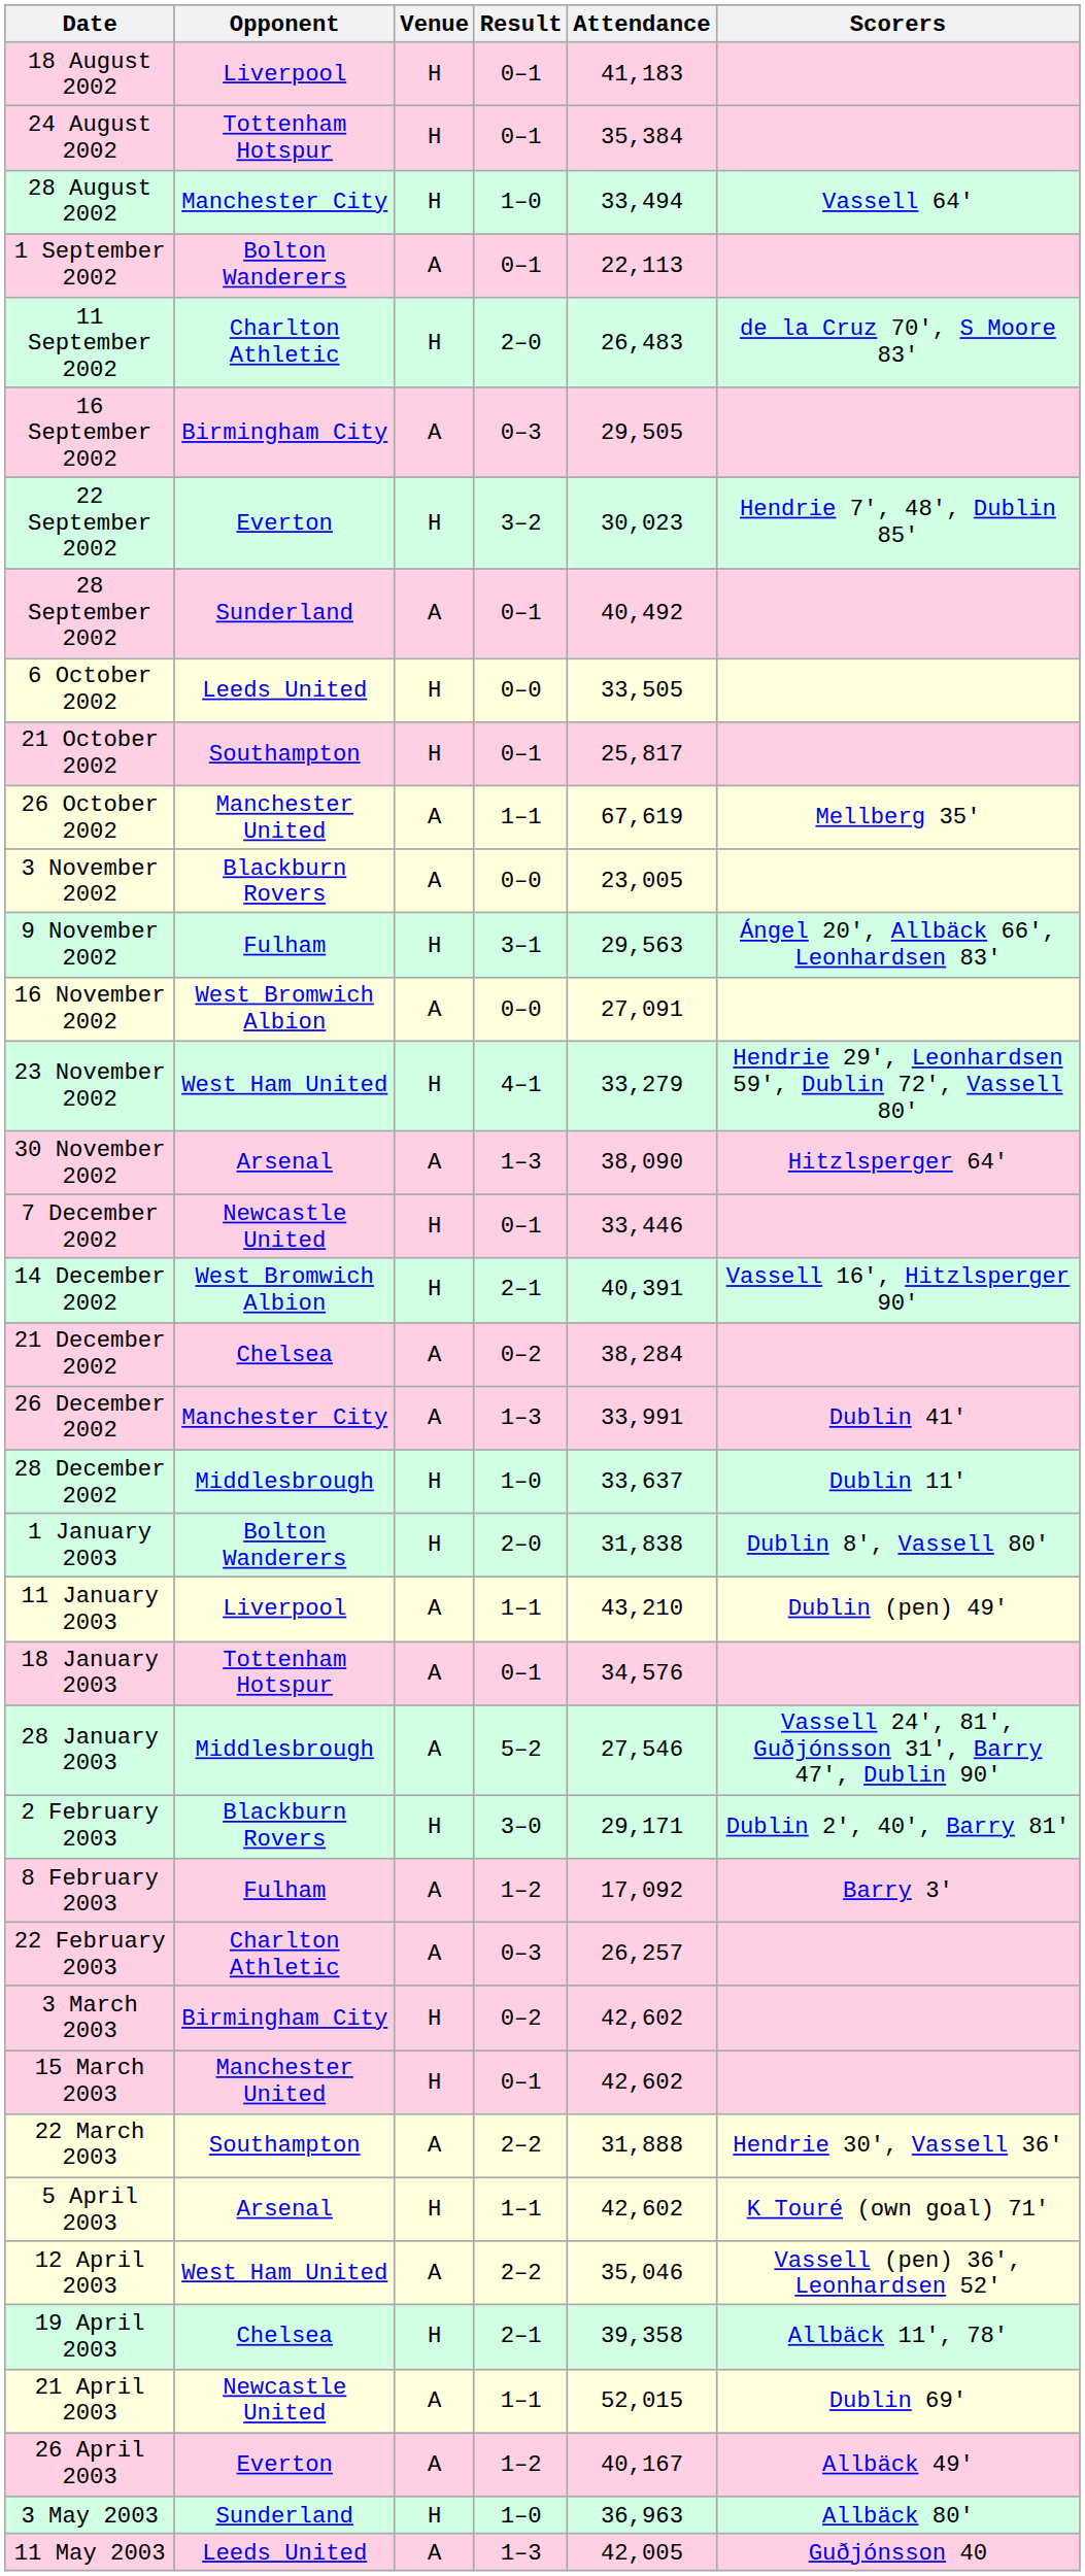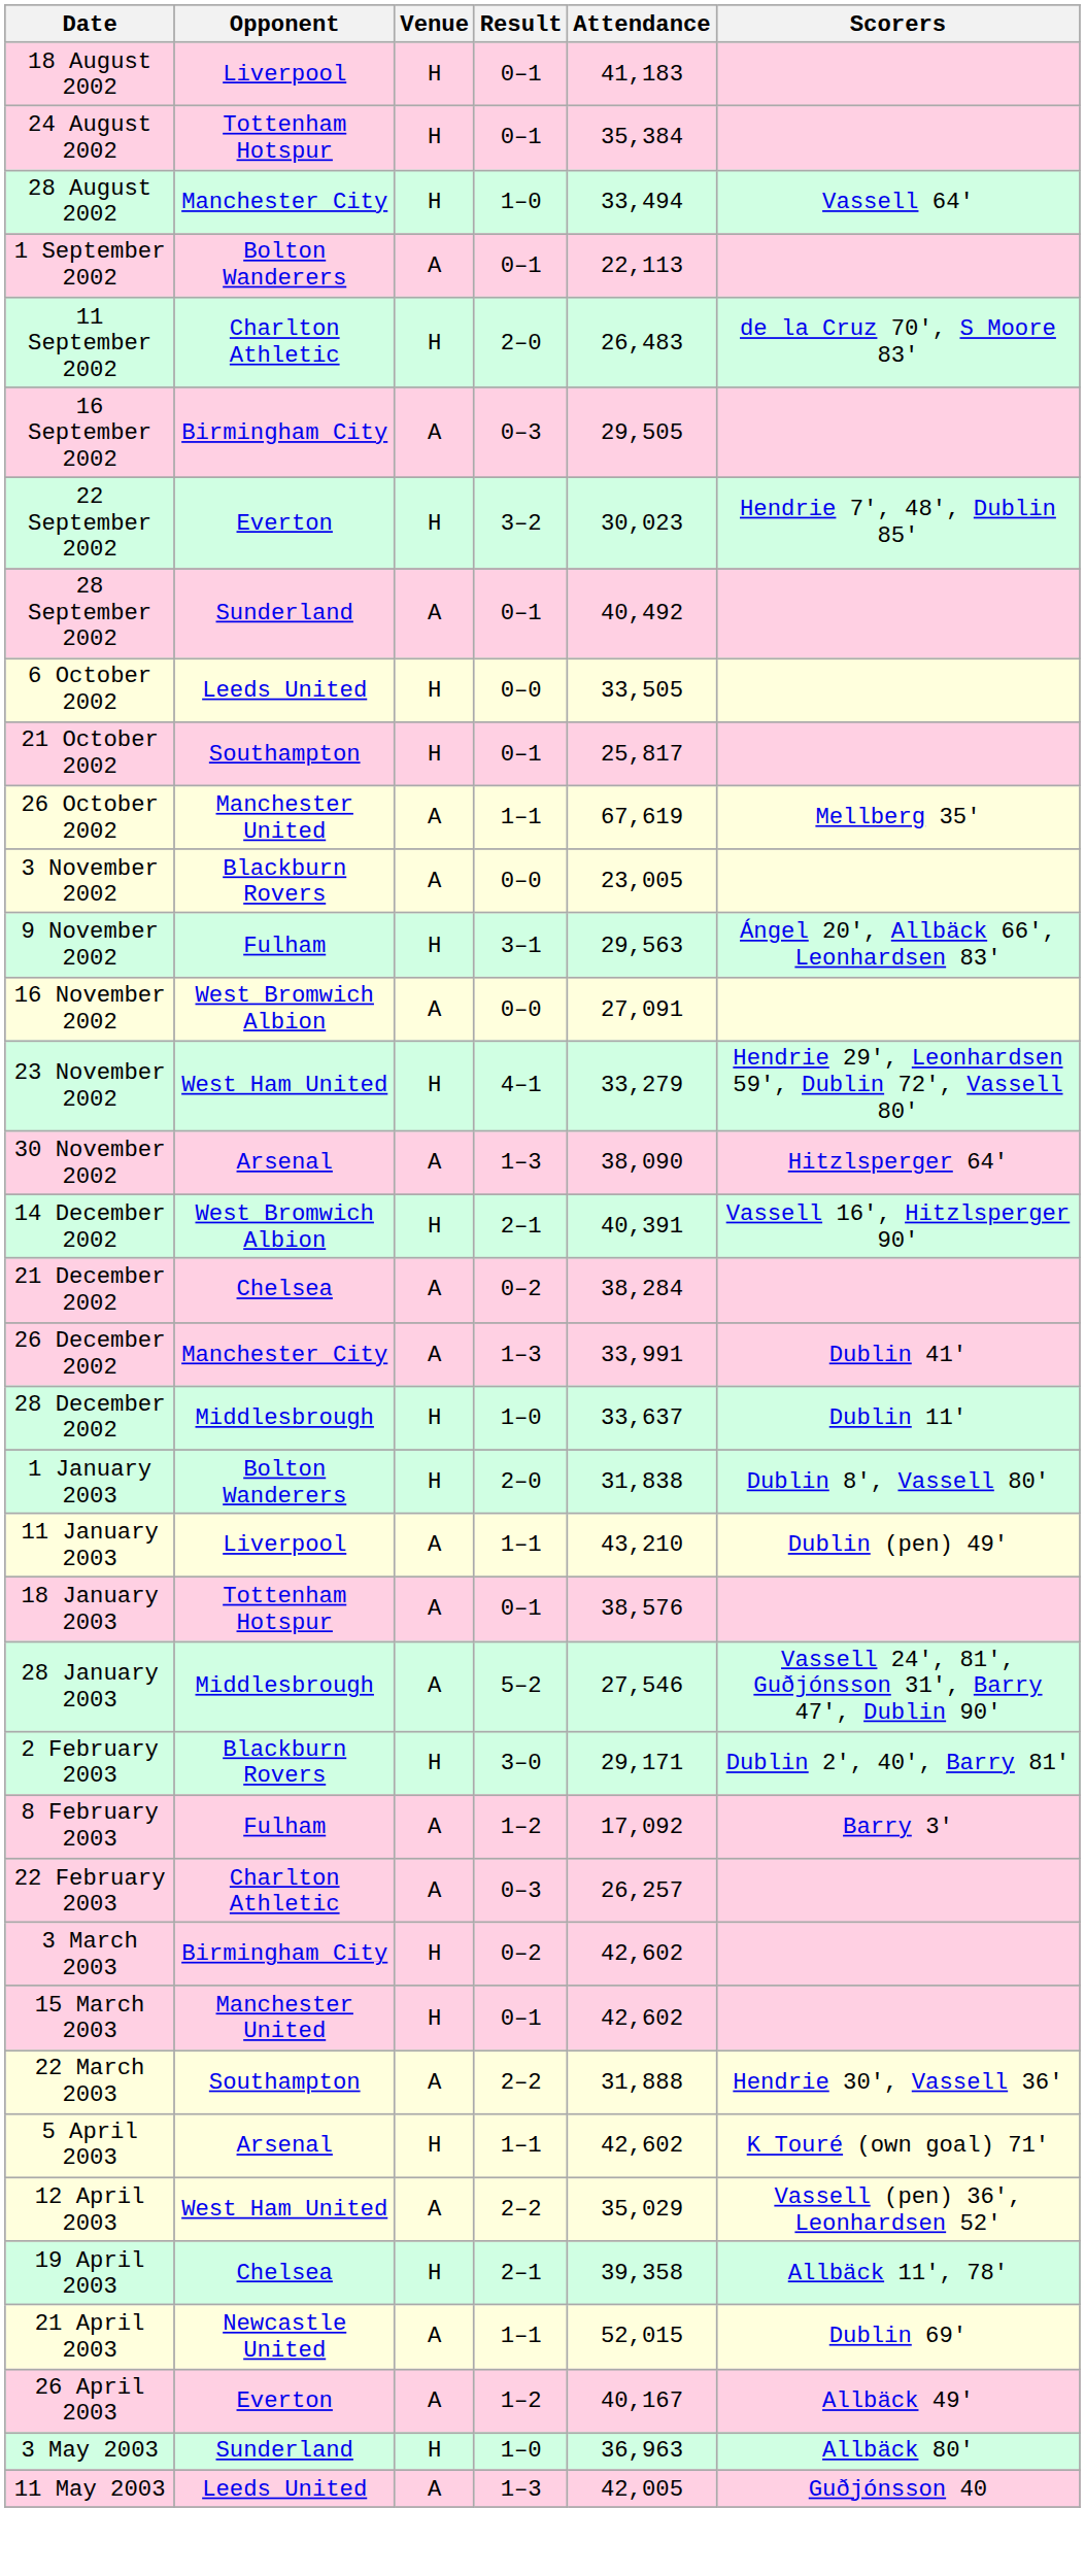- row: 7 December 2002 | Newcastle United | H | 0–1 | 33,446
18 January 2003 | Attendance: 34,576 -> 38,576
12 April 2003 | Attendance: 35,046 -> 35,029
